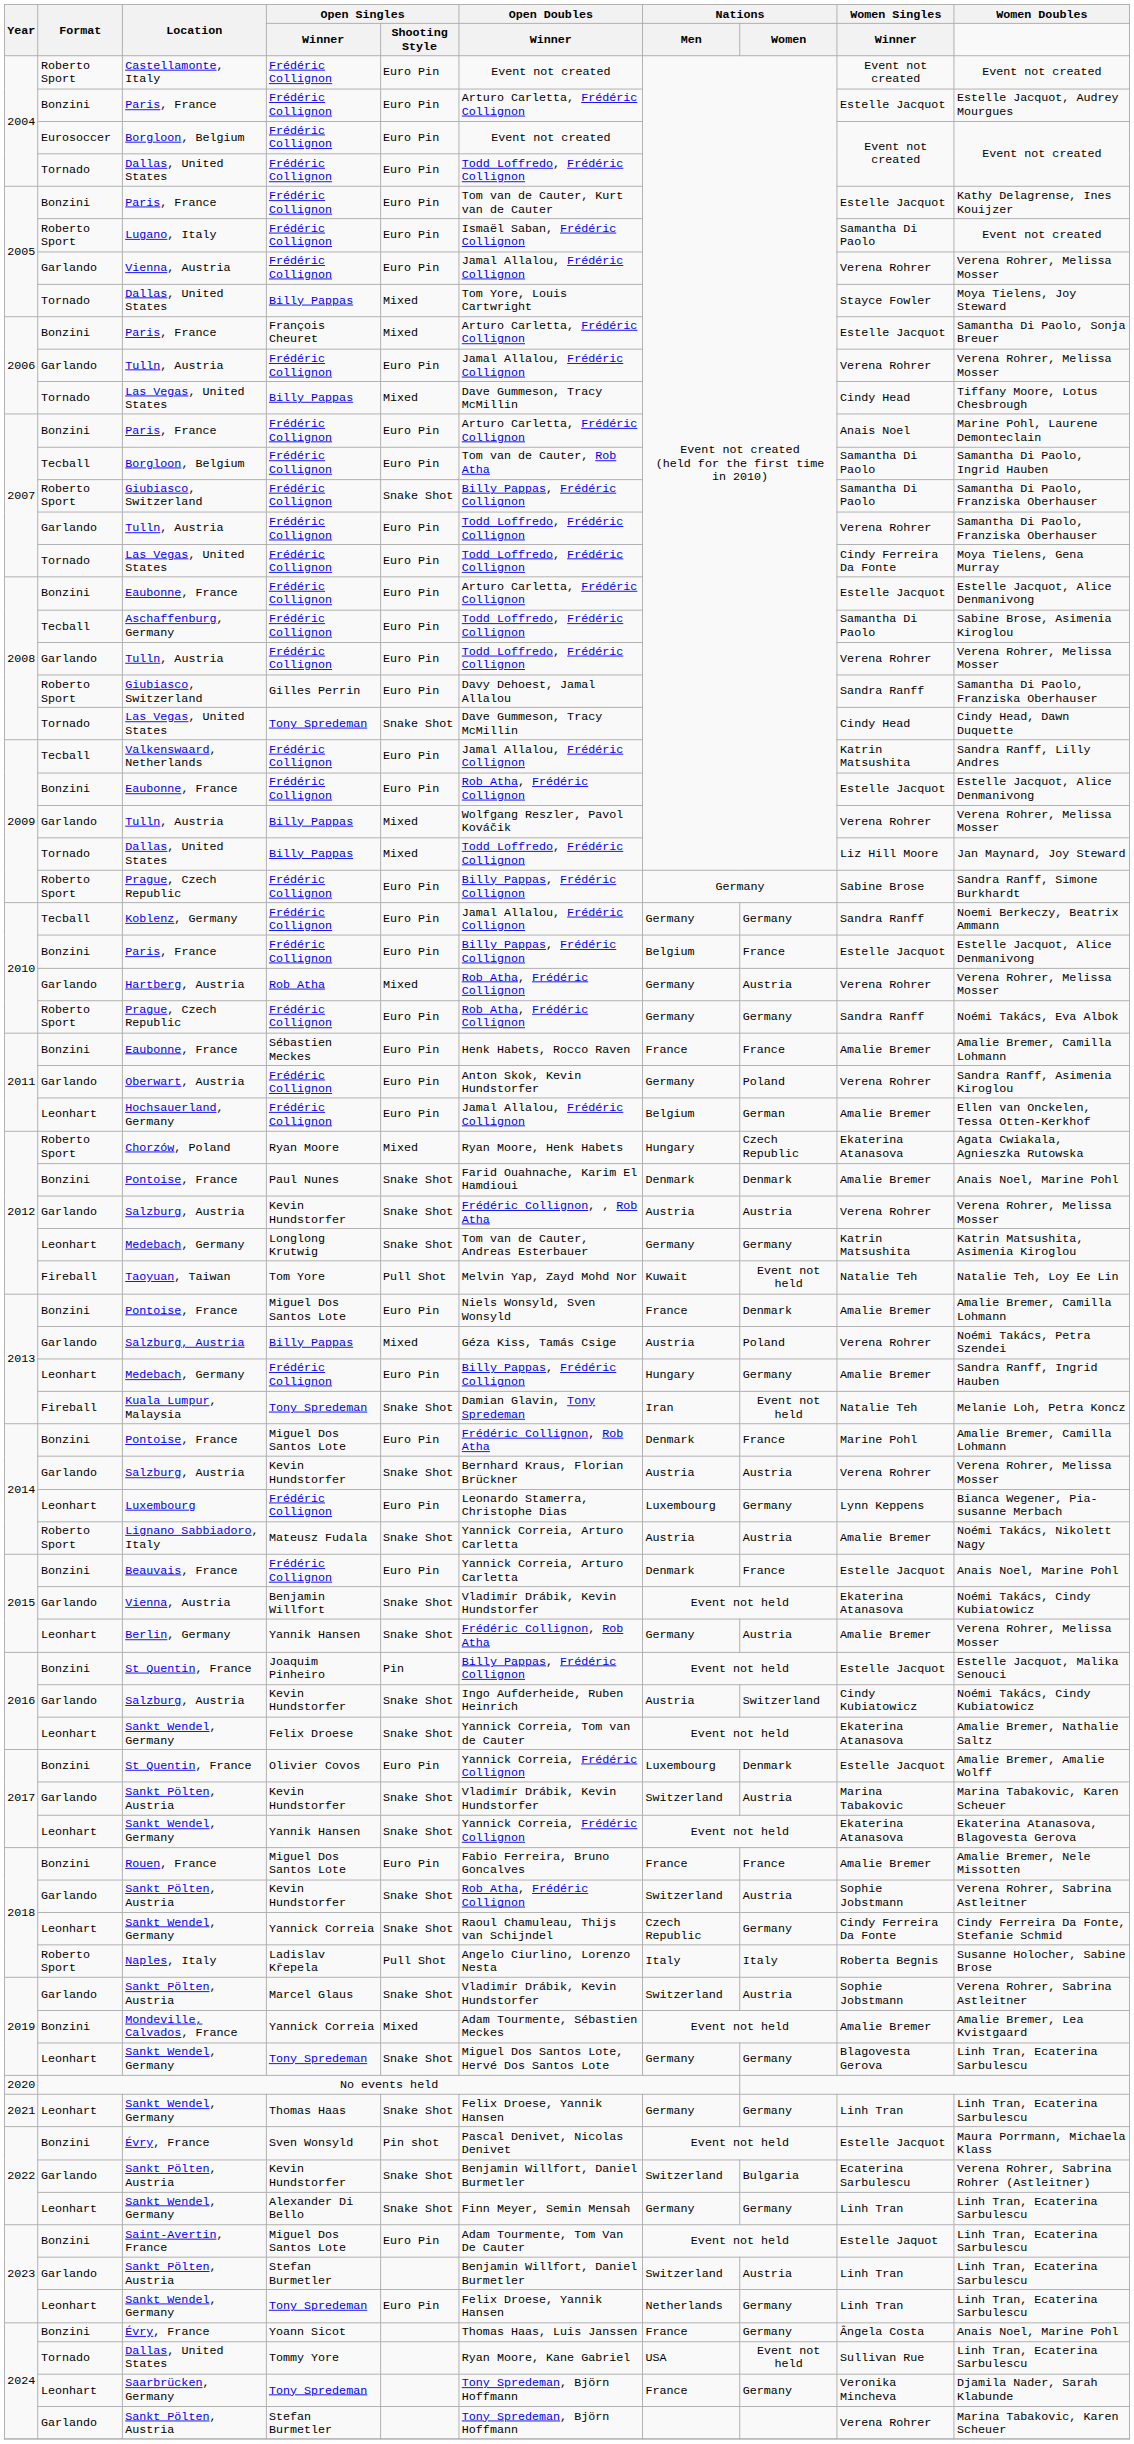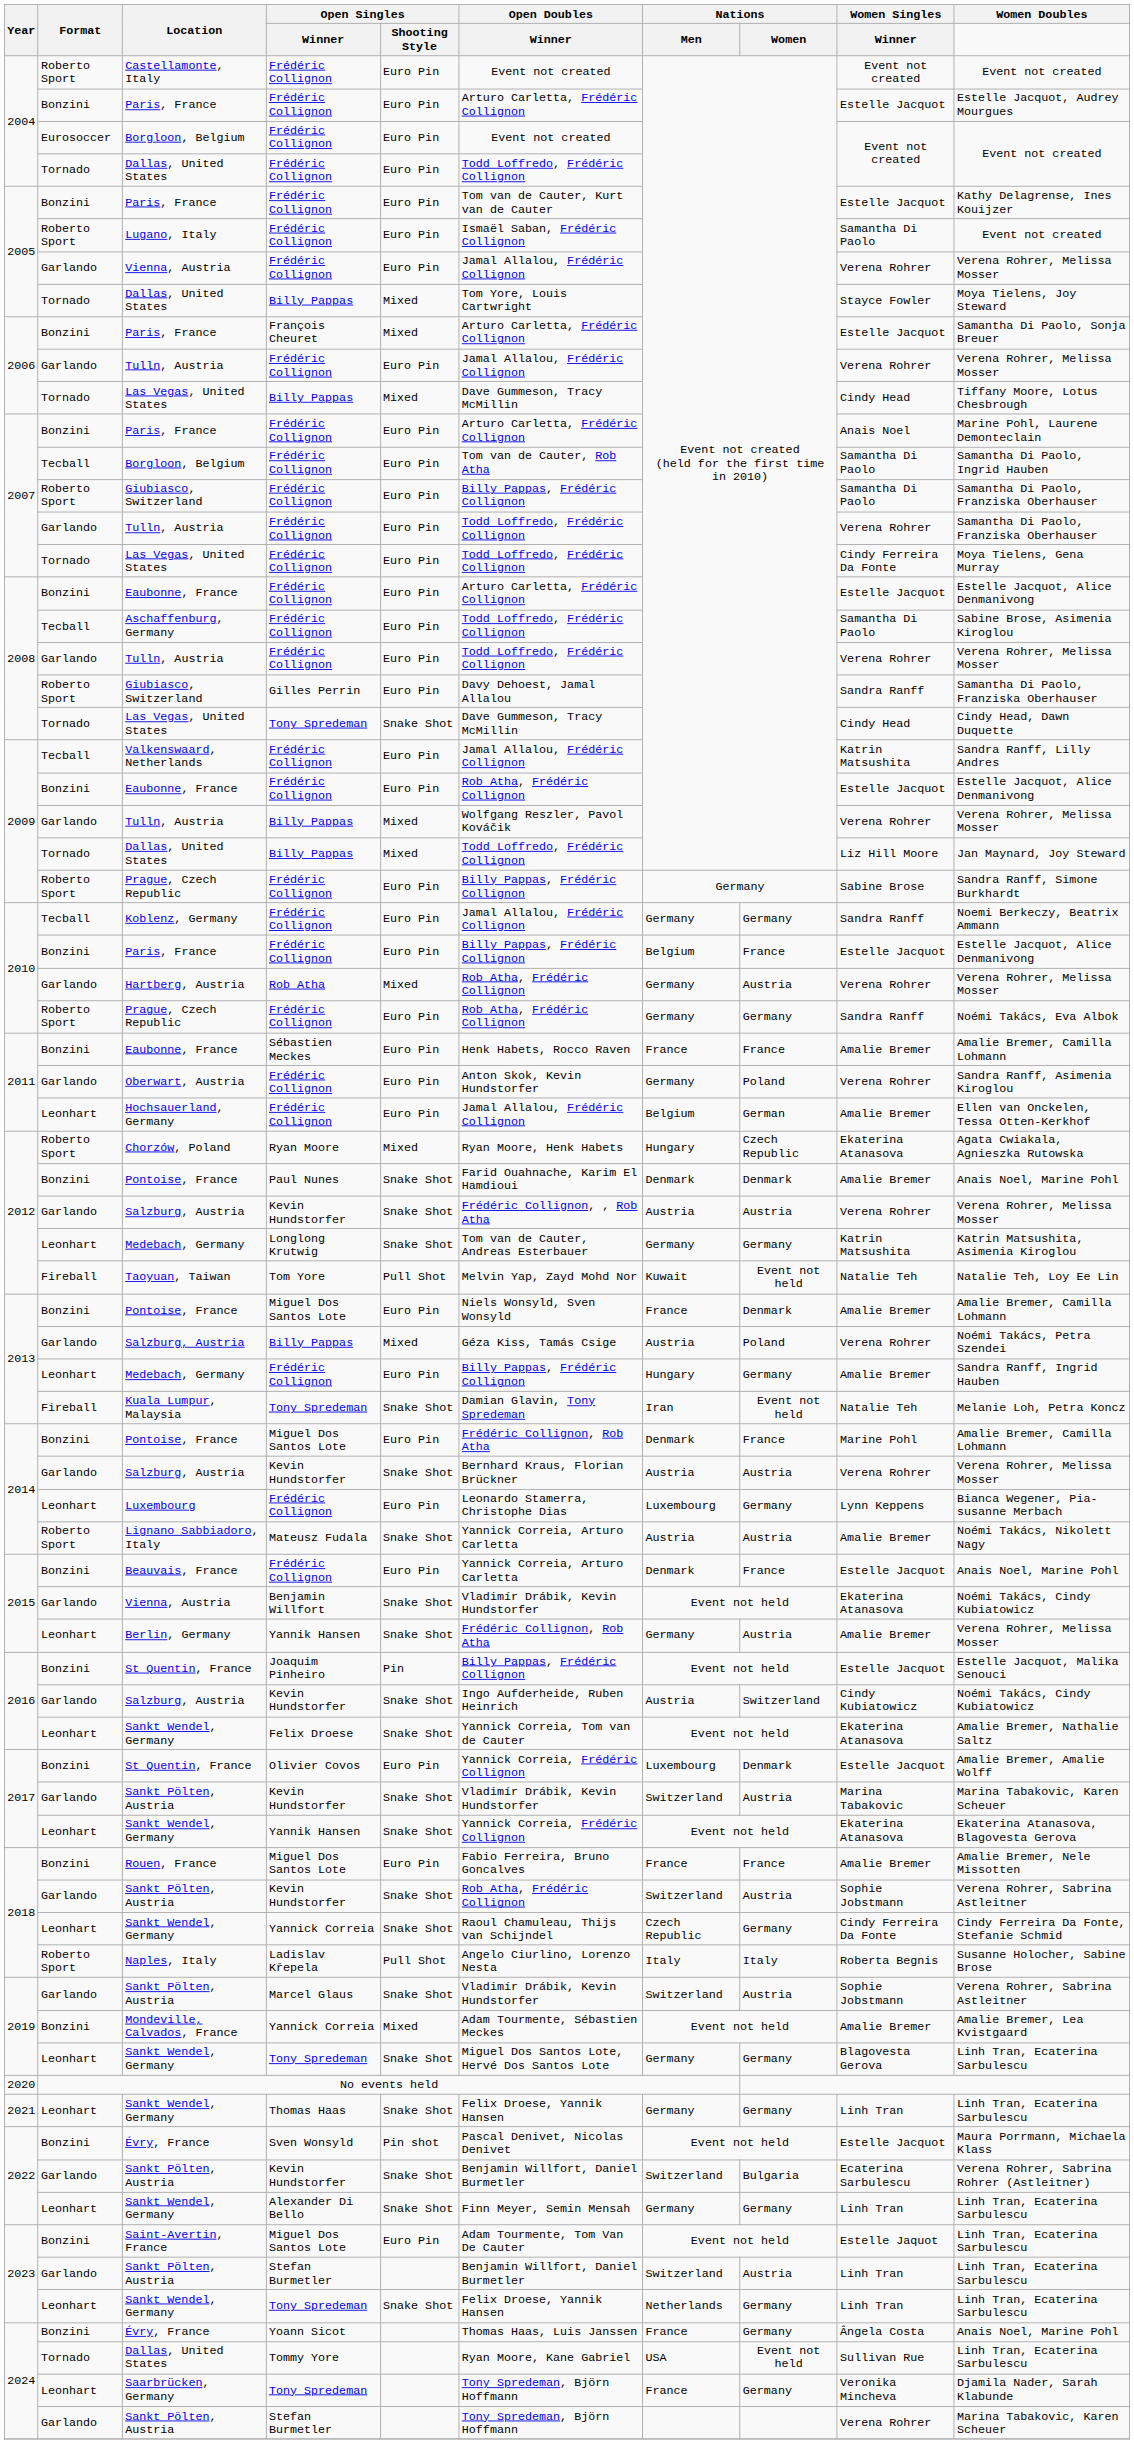2007 / Giubiasco, Switzerland | Open Singles / Shooting Style: Snake Shot -> Euro Pin
2023 / Sankt Wendel, Germany | Open Singles / Shooting Style: Euro Pin -> Snake Shot
